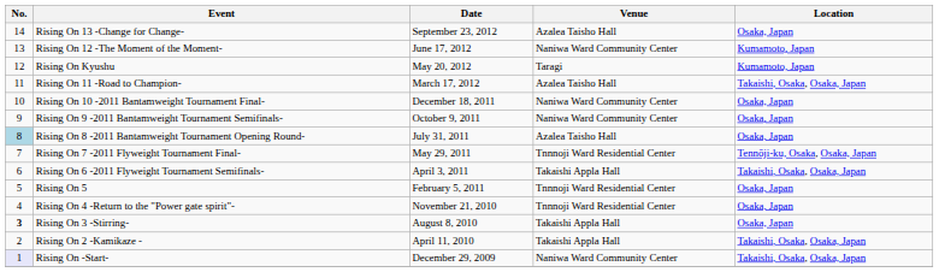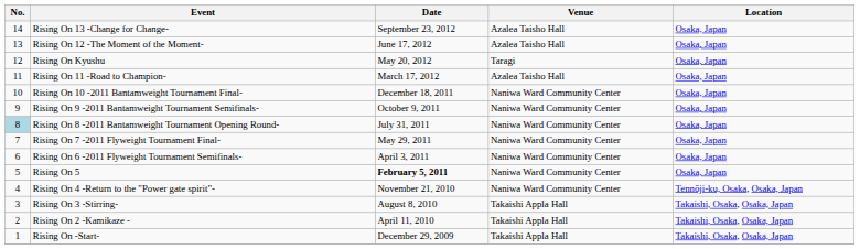Rising On 12 -The Moment of the Moment- | Venue: Naniwa Ward Community Center -> Azalea Taisho Hall
Rising On 12 -The Moment of the Moment- | Location: Kumamoto, Japan -> Osaka, Japan
Rising On Kyushu | Location: Kumamoto, Japan -> Osaka, Japan
Rising On 11 -Road to Champion- | Location: Takaishi, Osaka, Osaka, Japan -> Osaka, Japan
Rising On 8 -2011 Bantamweight Tournament Opening Round- | Venue: Azalea Taisho Hall -> Naniwa Ward Community Center
Rising On 7 -2011 Flyweight Tournament Final- | Venue: Tnnnoji Ward Residential Center -> Naniwa Ward Community Center
Rising On 7 -2011 Flyweight Tournament Final- | Location: Tennōji-ku, Osaka, Osaka, Japan -> Osaka, Japan
Rising On 6 -2011 Flyweight Tournament Semifinals- | Venue: Takaishi Appla Hall -> Naniwa Ward Community Center
Rising On 6 -2011 Flyweight Tournament Semifinals- | Location: Takaishi, Osaka, Osaka, Japan -> Osaka, Japan
Rising On 5 | Date: normal -> bold
Rising On 5 | Venue: Tnnnoji Ward Residential Center -> Naniwa Ward Community Center
Rising On 4 -Return to the "Power gate spirit"- | Venue: Tnnnoji Ward Residential Center -> Naniwa Ward Community Center
Rising On 4 -Return to the "Power gate spirit"- | Location: Osaka, Japan -> Tennōji-ku, Osaka, Osaka, Japan
Rising On 3 -Stirring- | No.: bold -> normal
Rising On 3 -Stirring- | Location: Osaka, Japan -> Takaishi, Osaka, Osaka, Japan
Rising On -Start- | No.: lavender background -> no background
Rising On -Start- | Venue: Naniwa Ward Community Center -> Takaishi Appla Hall
